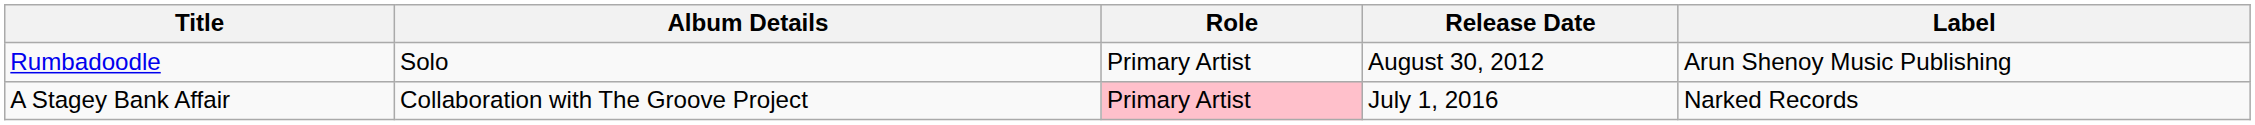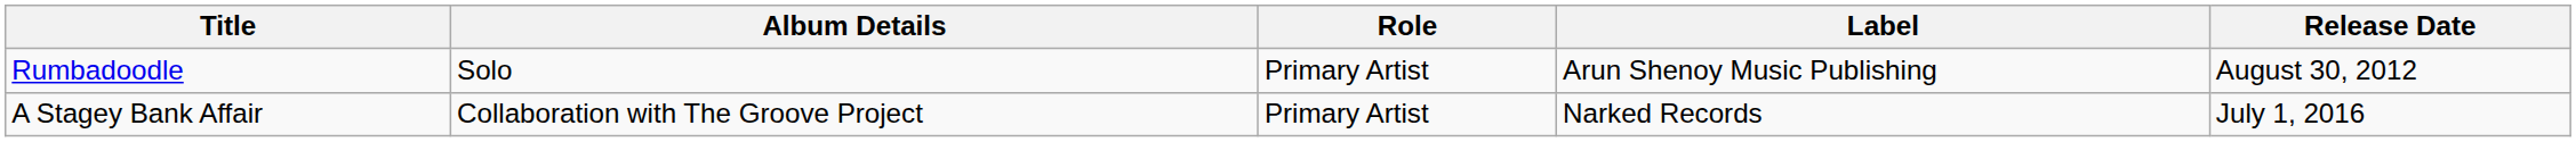columns swapped: Release Date <-> Label
A Stagey Bank Affair | Role: pink background -> no background
